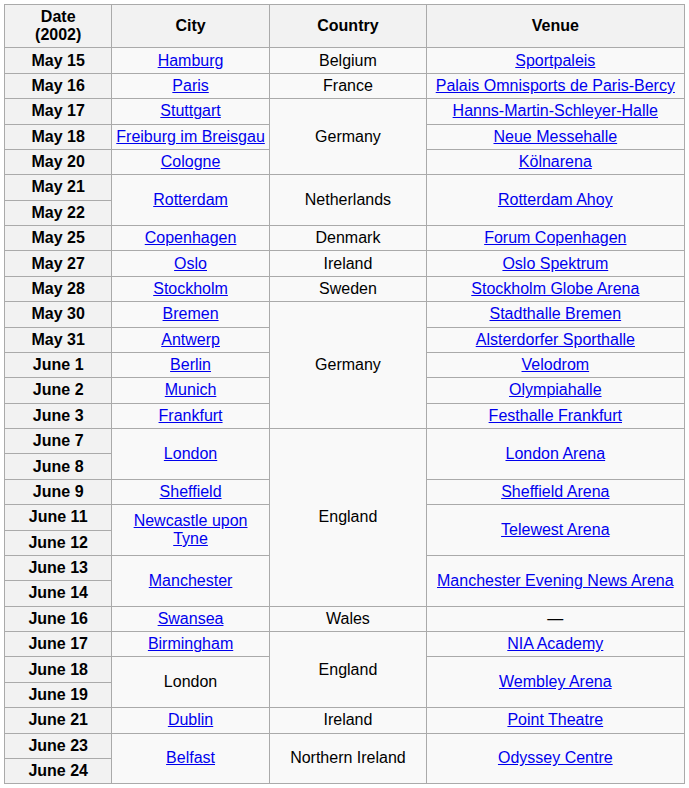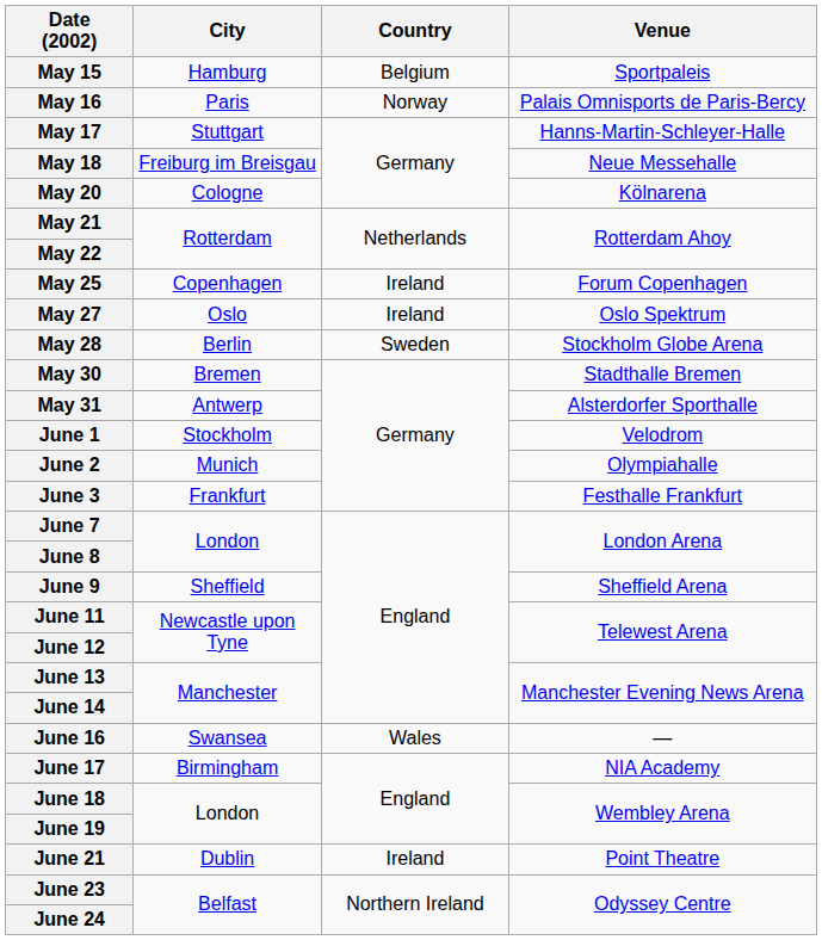May 16 | Country: France -> Norway
May 25 | Country: Denmark -> Ireland
May 28 | City: Stockholm -> Berlin
June 1 | City: Berlin -> Stockholm
